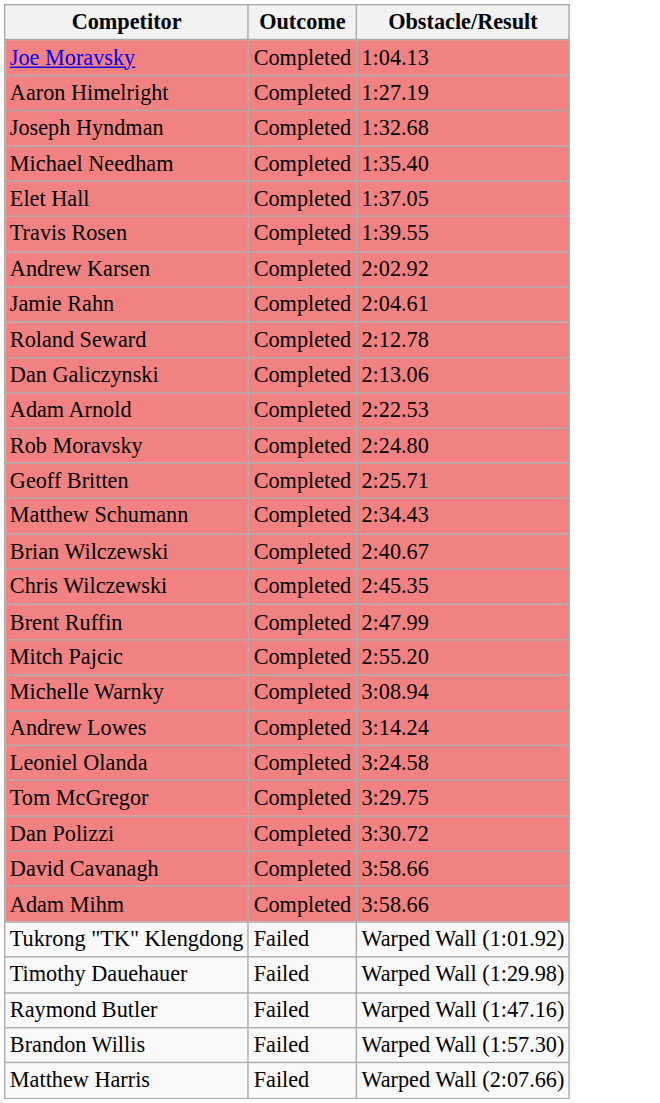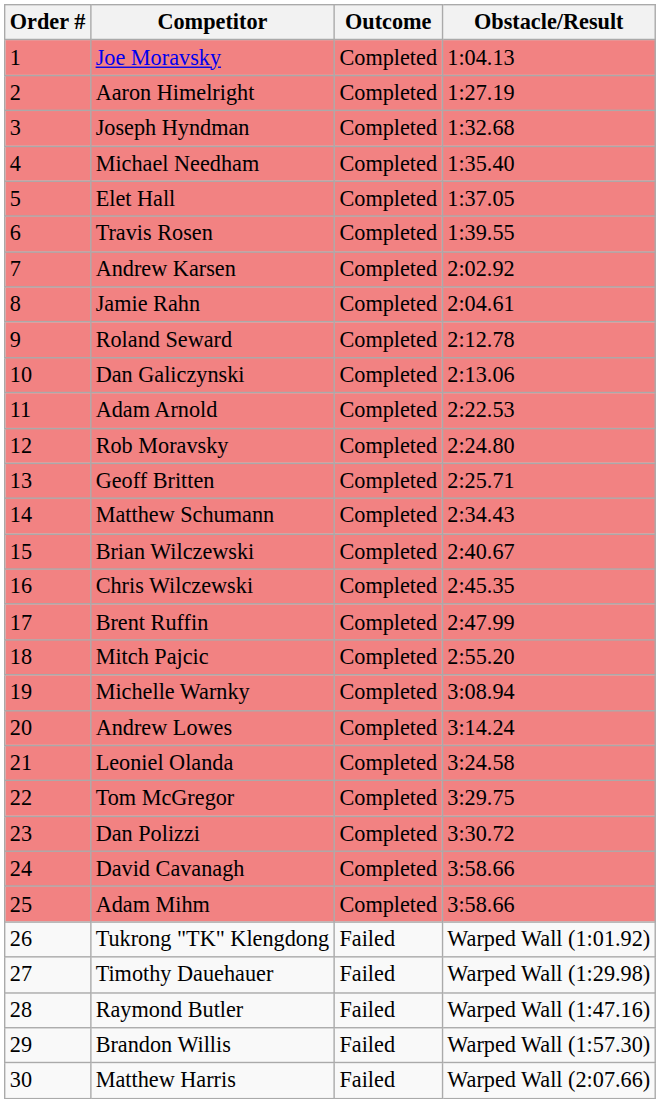+ column: Order # | 1 | 2 | 3 | 4 | 5 | 6 | 7 | 8 | 9 | 10 | 11 | 12 | 13 | 14 | 15 | 16 | 17 | 18 | 19 | 20 | 21 | 22 | 23 | 24 | 25 | 26 | 27 | 28 | 29 | 30
